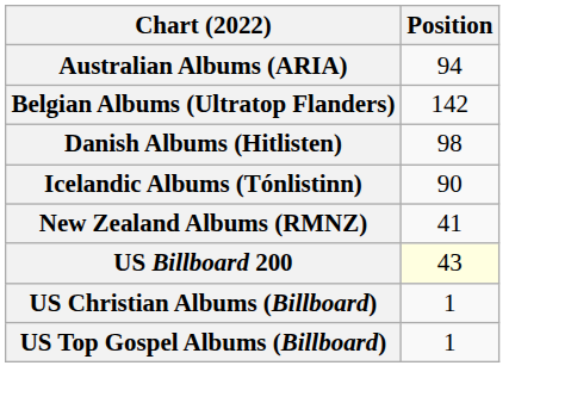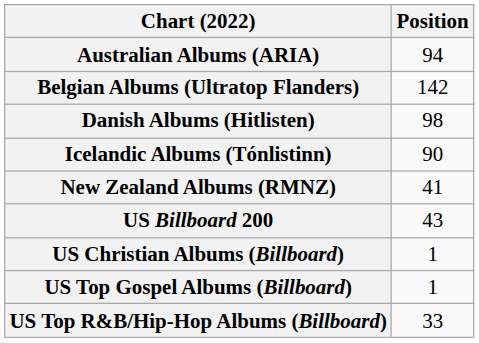US Billboard 200 | Position: lightyellow background -> no background
+ row: US Top R&B/Hip-Hop Albums (Billboard) | 33
